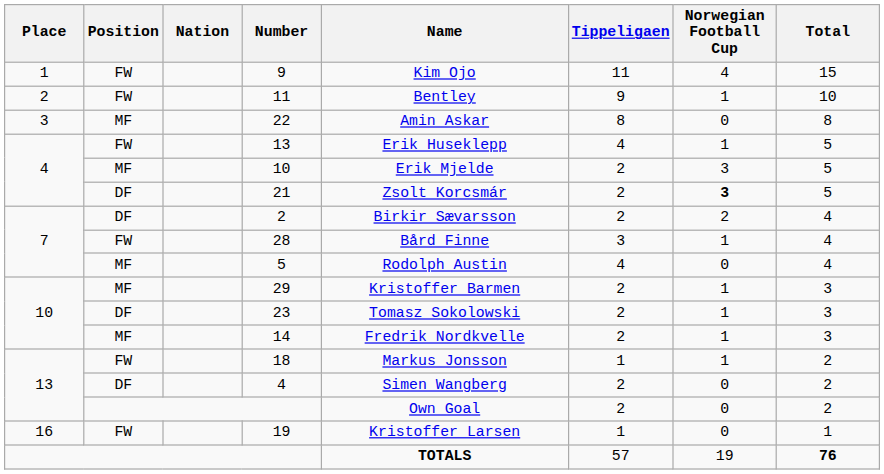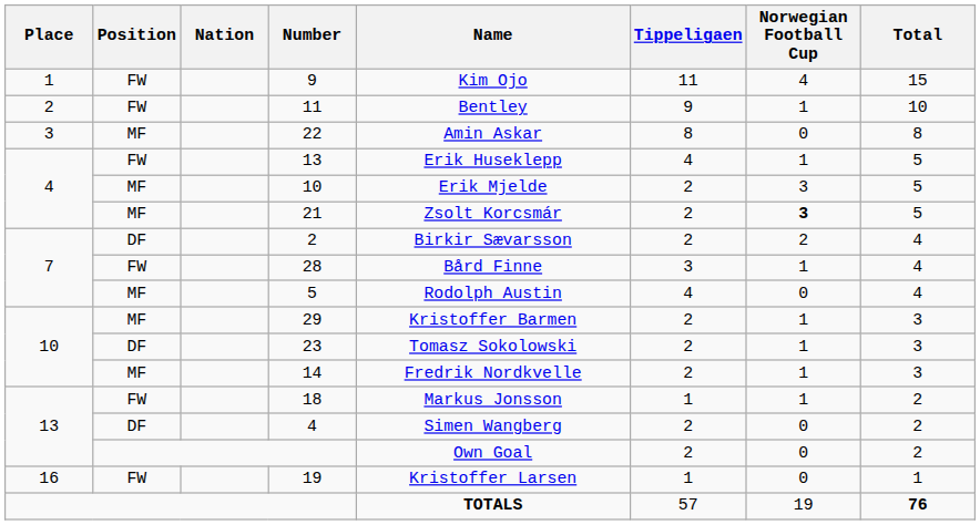21 | Position: DF -> MF
